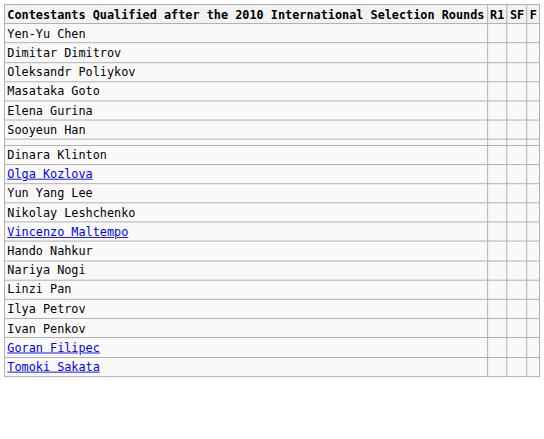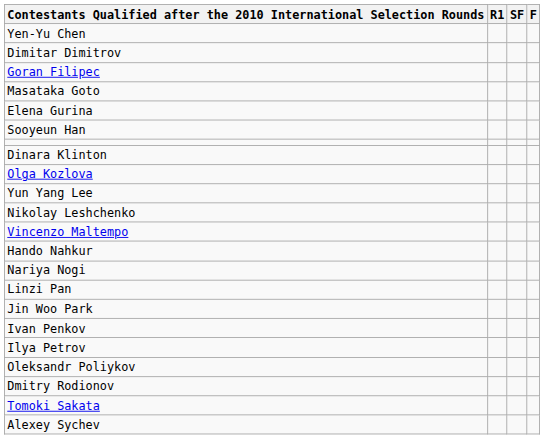rows swapped: Goran Filipec <-> Oleksandr Poliykov
+ row: Jin Woo Park
rows swapped: Ivan Penkov <-> Ilya Petrov
+ row: Dmitry Rodionov
+ row: Alexey Sychev
